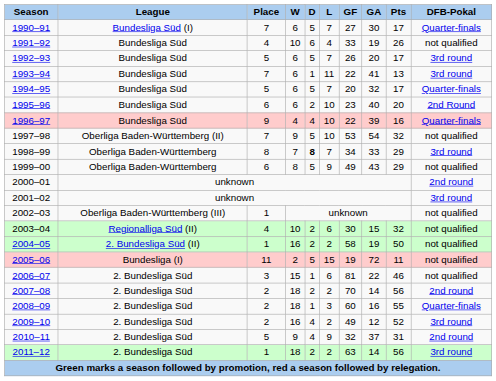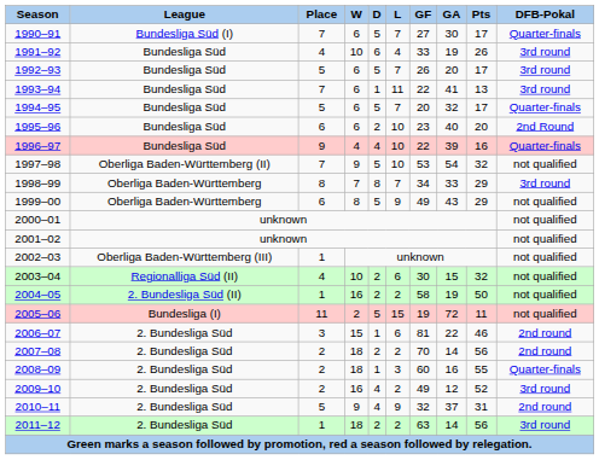1991–92 | DFB-Pokal: not qualified -> 3rd round
1998–99 | D: bold -> normal
2000–01 | DFB-Pokal: 2nd round -> not qualified
2001–02 | DFB-Pokal: 3rd round -> not qualified
2006–07 | DFB-Pokal: not qualified -> 2nd round
